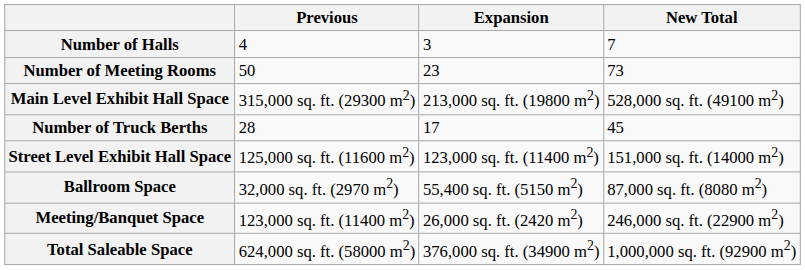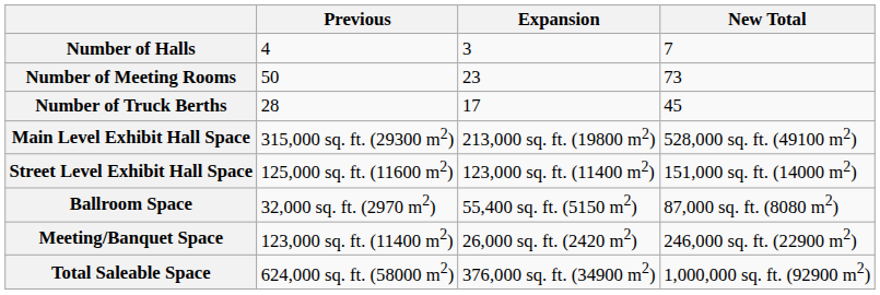rows swapped: Number of Truck Berths <-> Main Level Exhibit Hall Space
